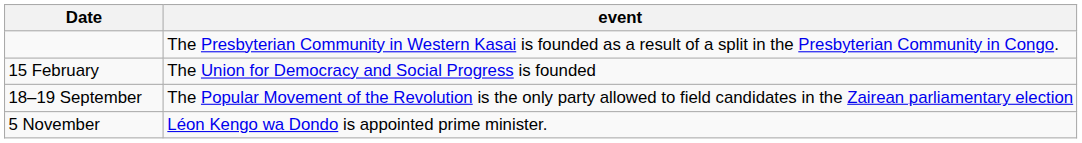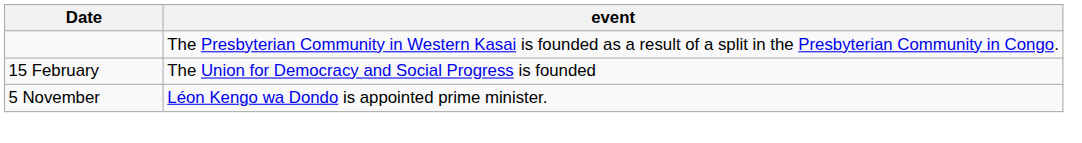- row: 18–19 September | The Popular Movement of the Revolution is the only party allowed to field candidates in the Zairean parliamentary election
